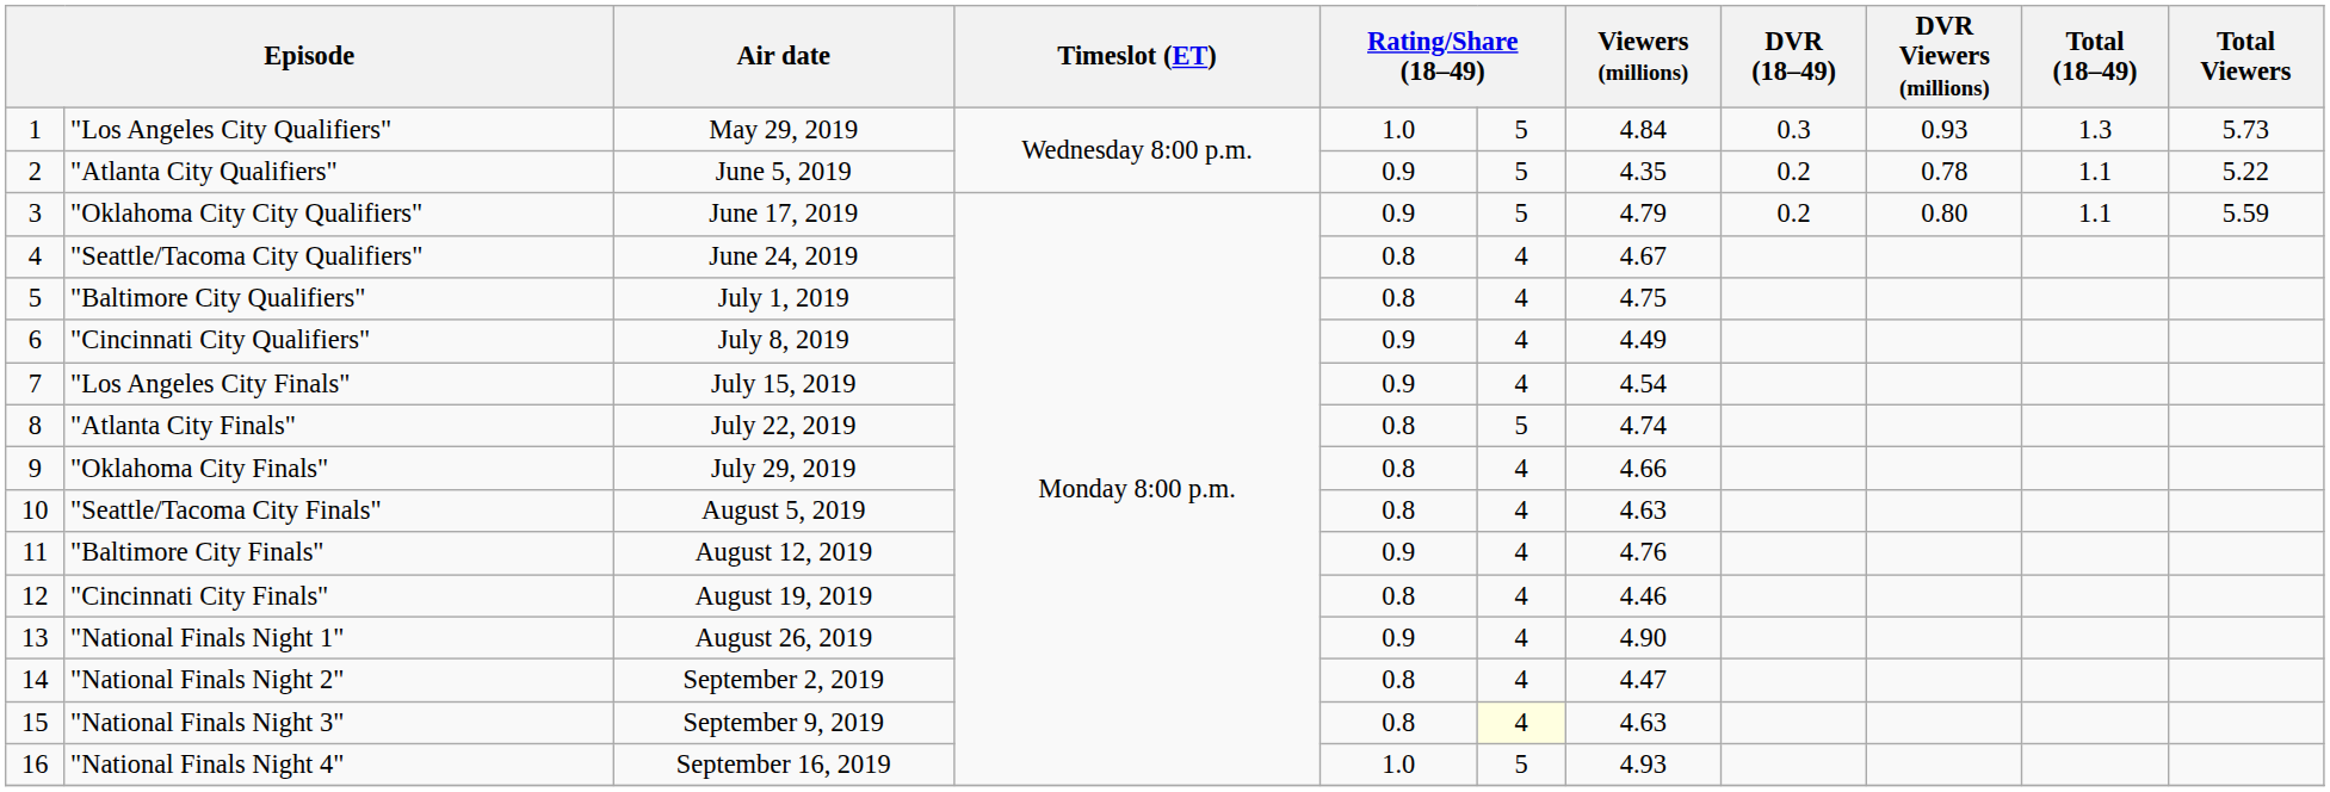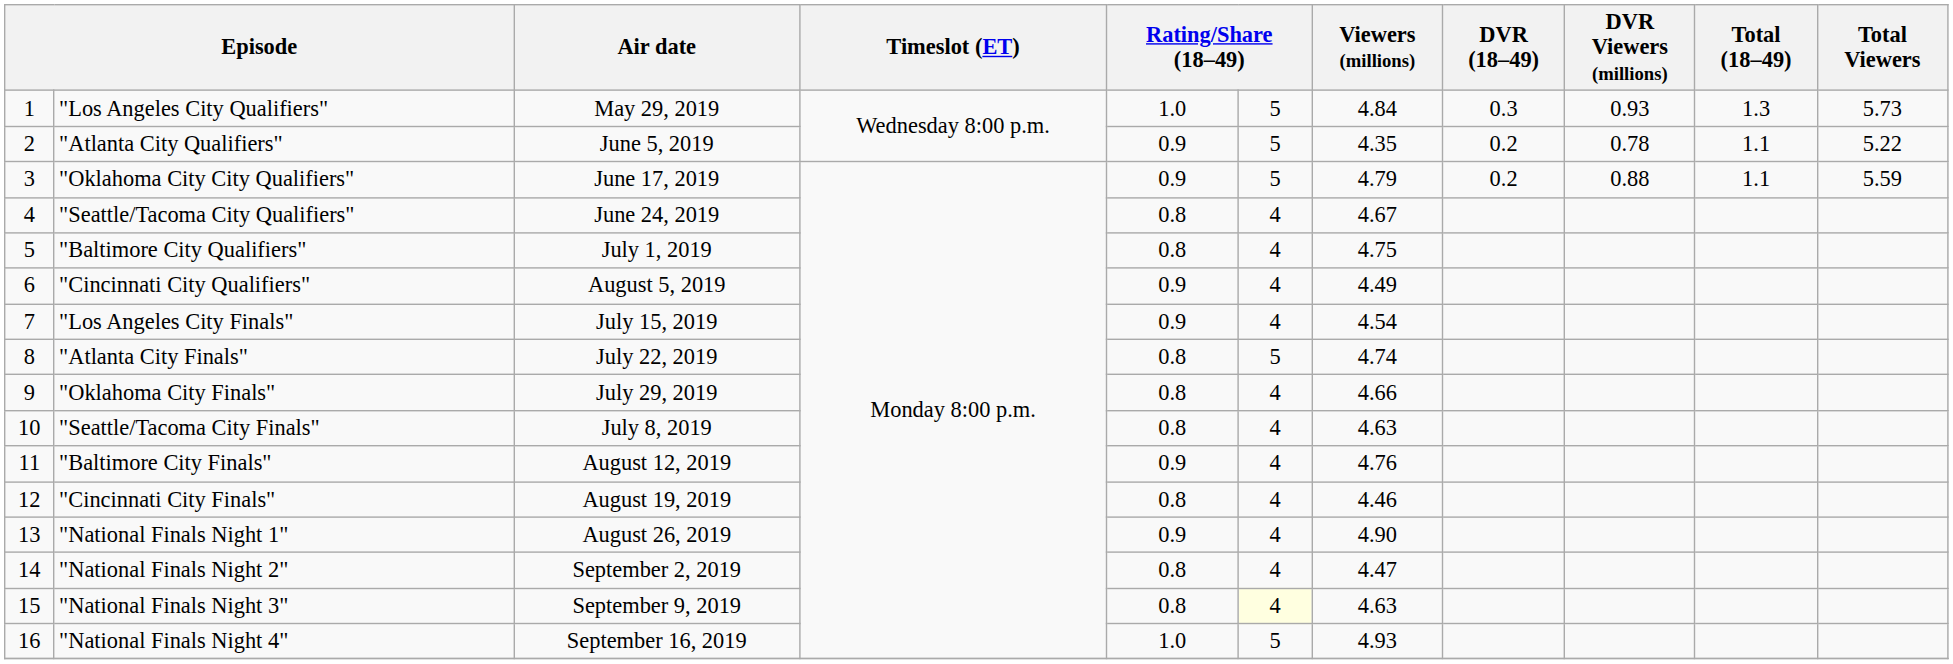"Oklahoma City City Qualifiers" | DVR Viewers (millions): 0.80 -> 0.88
"Cincinnati City Qualifiers" | Air date: July 8, 2019 -> August 5, 2019
"Seattle/Tacoma City Finals" | Air date: August 5, 2019 -> July 8, 2019
